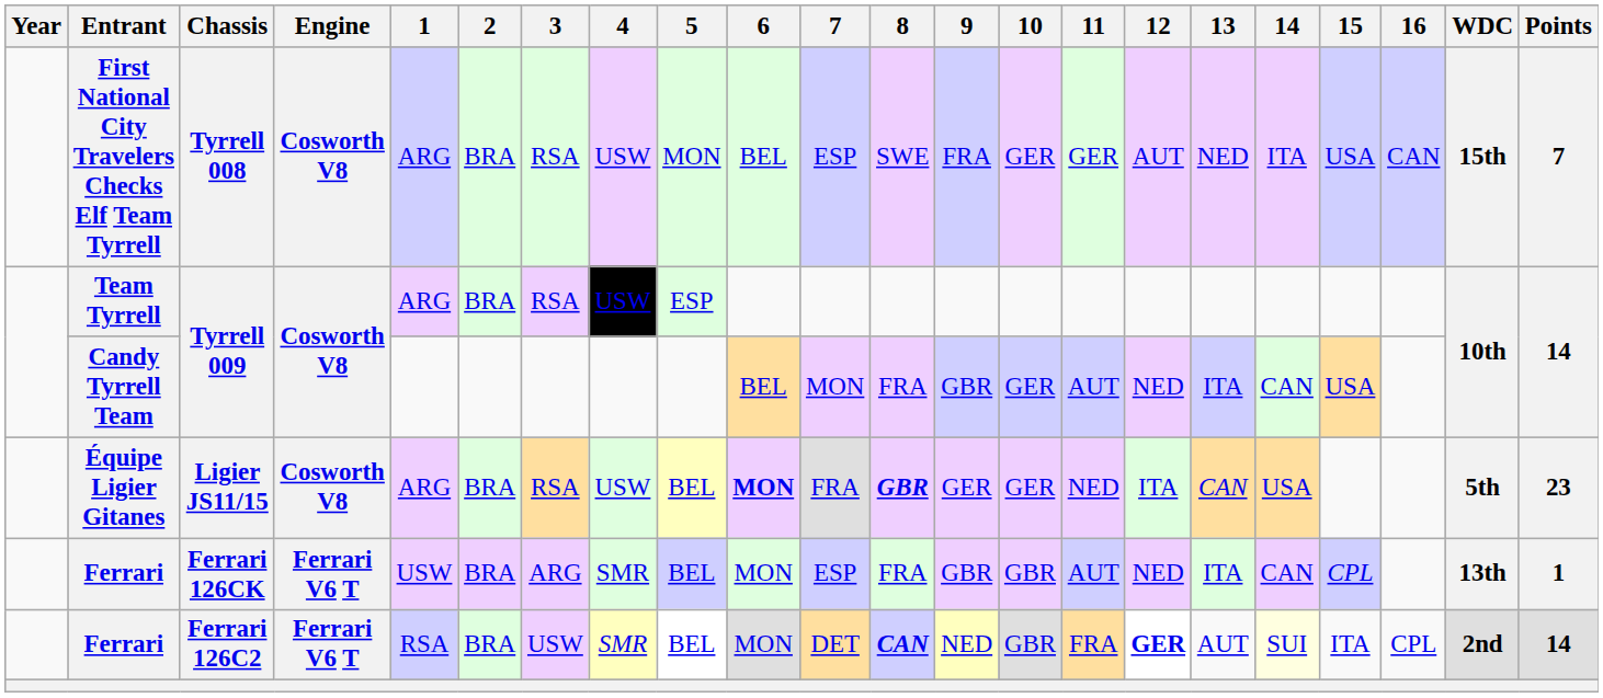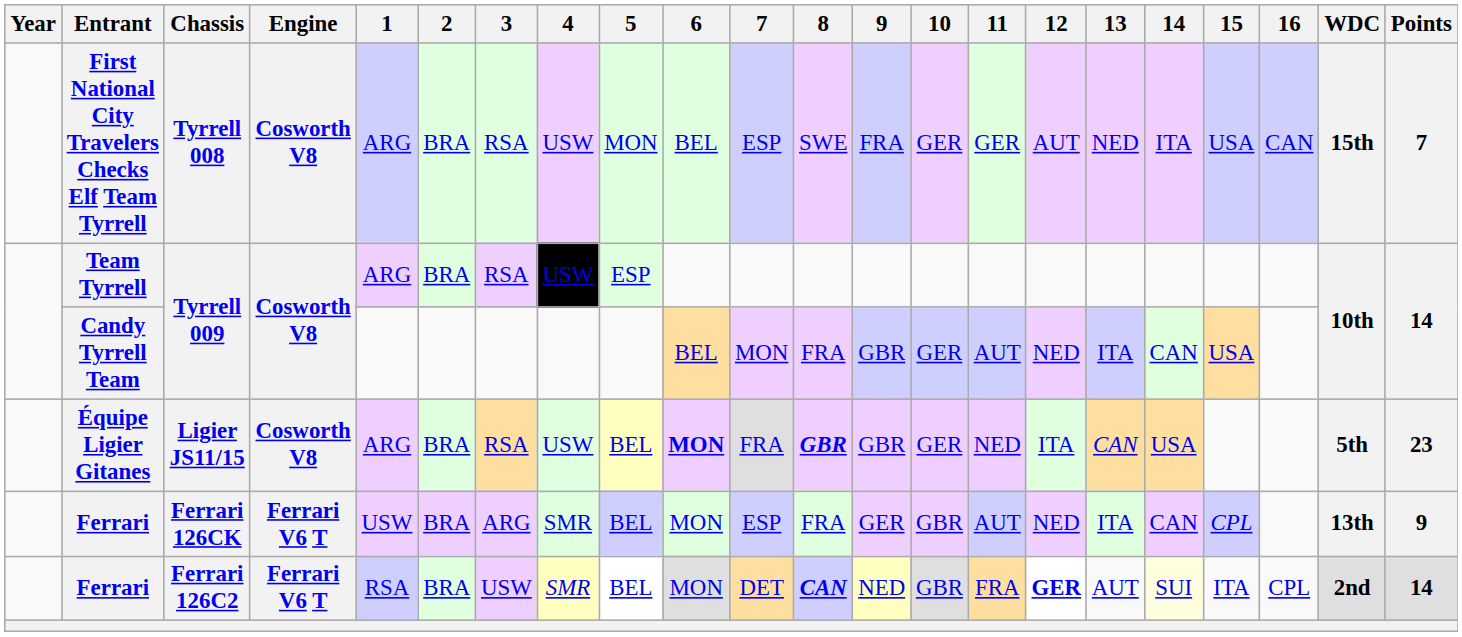Équipe Ligier Gitanes | 9: GER -> GBR
Ferrari / Ferrari 126CK | 9: GBR -> GER
Ferrari / Ferrari 126CK | Points: 1 -> 9
